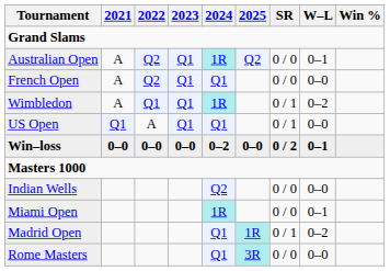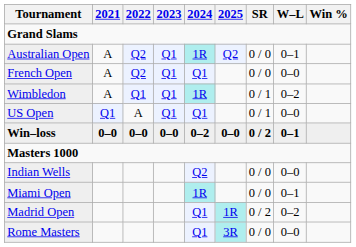Madrid Open | SR: 0 / 1 -> 0 / 2
